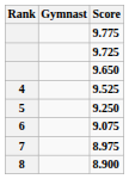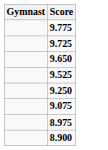- column: Rank | 4 | 5 | 6 | 7 | 8
